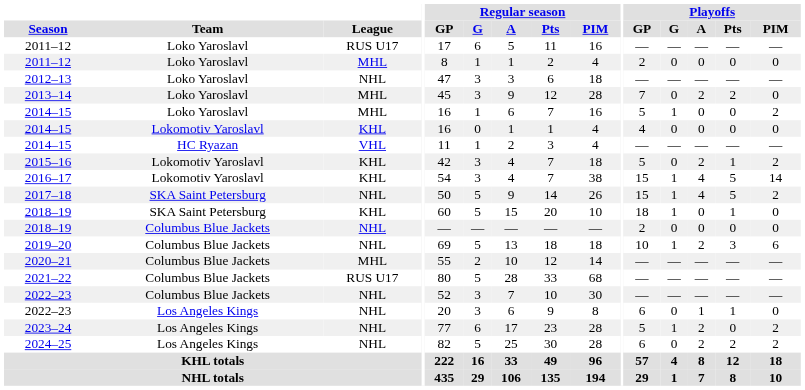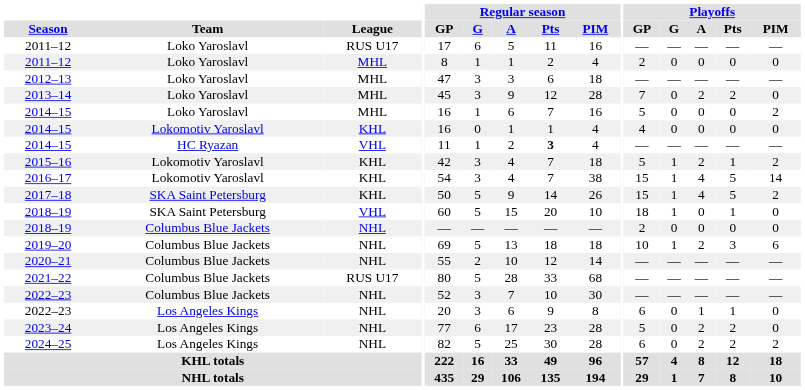2012–13 | League: NHL -> MHL
2014–15 / Loko Yaroslavl | Playoffs / G: 1 -> 0
2014–15 / HC Ryazan | Regular season / Pts: normal -> bold
2015–16 | Playoffs / G: 0 -> 1
2017–18 | League: NHL -> KHL
2018–19 / SKA Saint Petersburg | League: KHL -> VHL
2020–21 | League: MHL -> NHL
2023–24 | Playoffs / G: 1 -> 0
2023–24 | Playoffs / Pts: 0 -> 2
2023–24 | Playoffs / PIM: 2 -> 0
